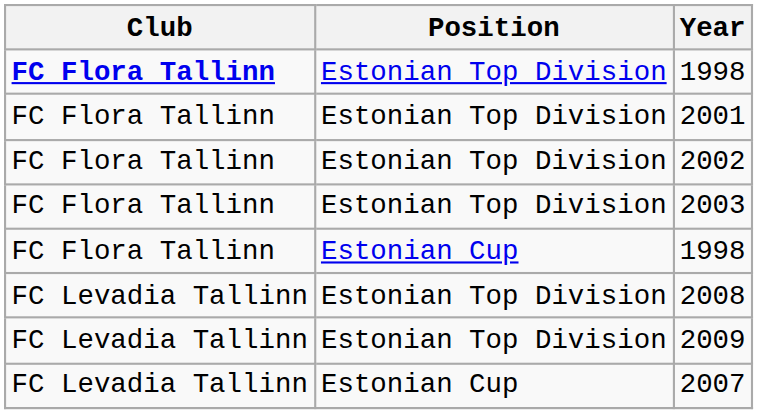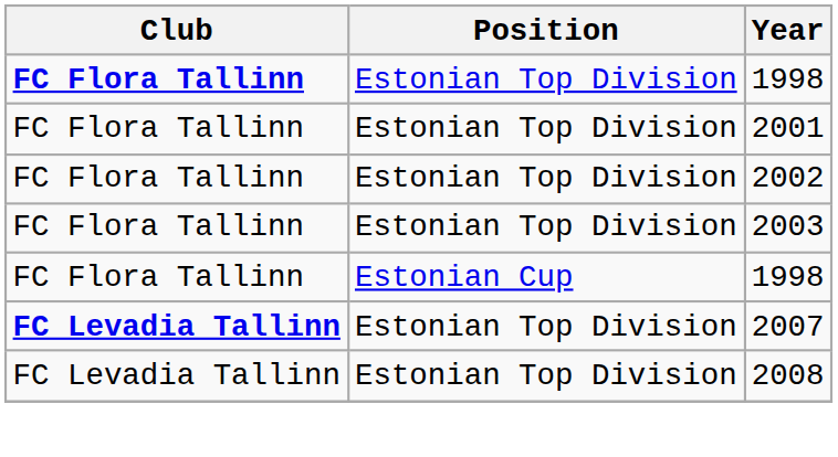+ row: FC Levadia Tallinn | Estonian Top Division | 2007
- row: FC Levadia Tallinn | Estonian Top Division | 2009
- row: FC Levadia Tallinn | Estonian Cup | 2007
